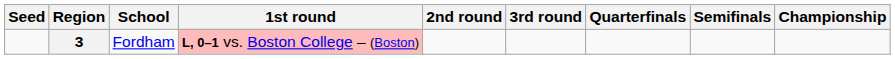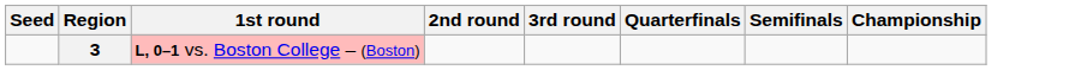- column: School | Fordham
